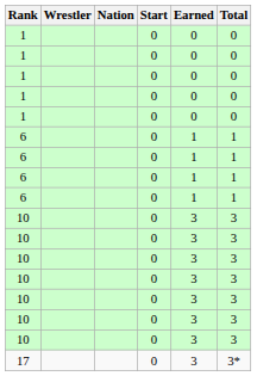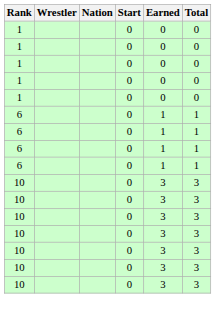- row: 17 | 0 | 3 | 3*
